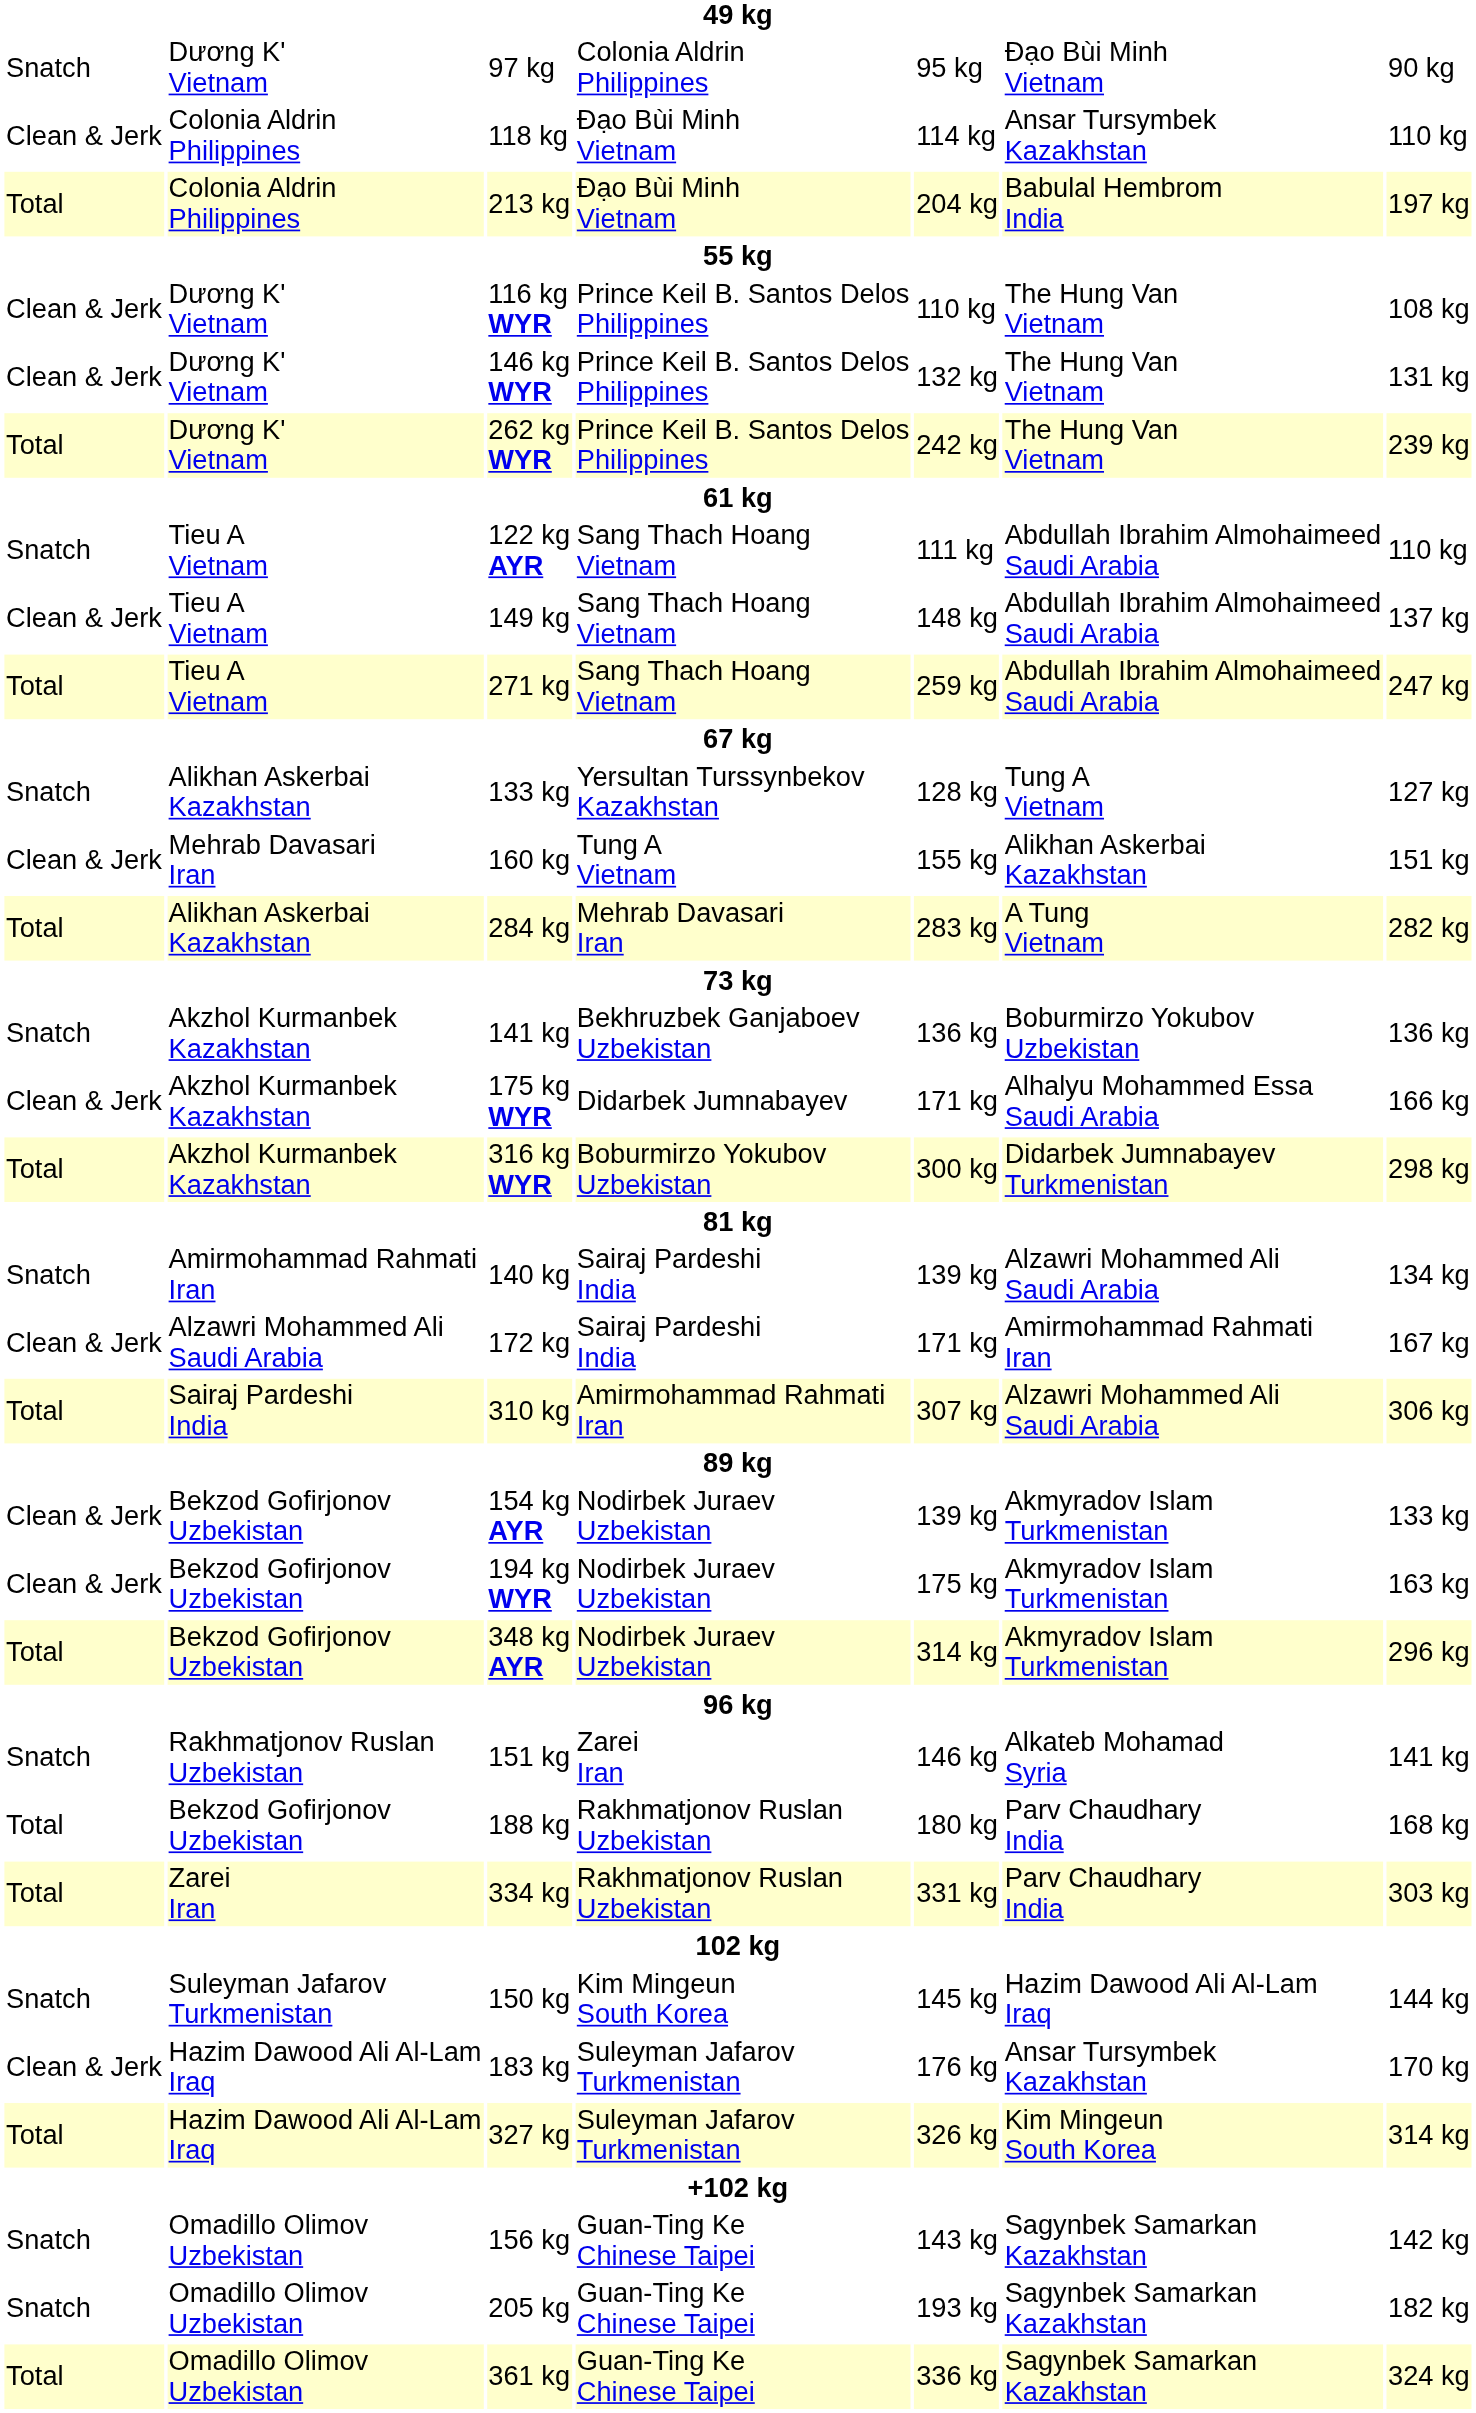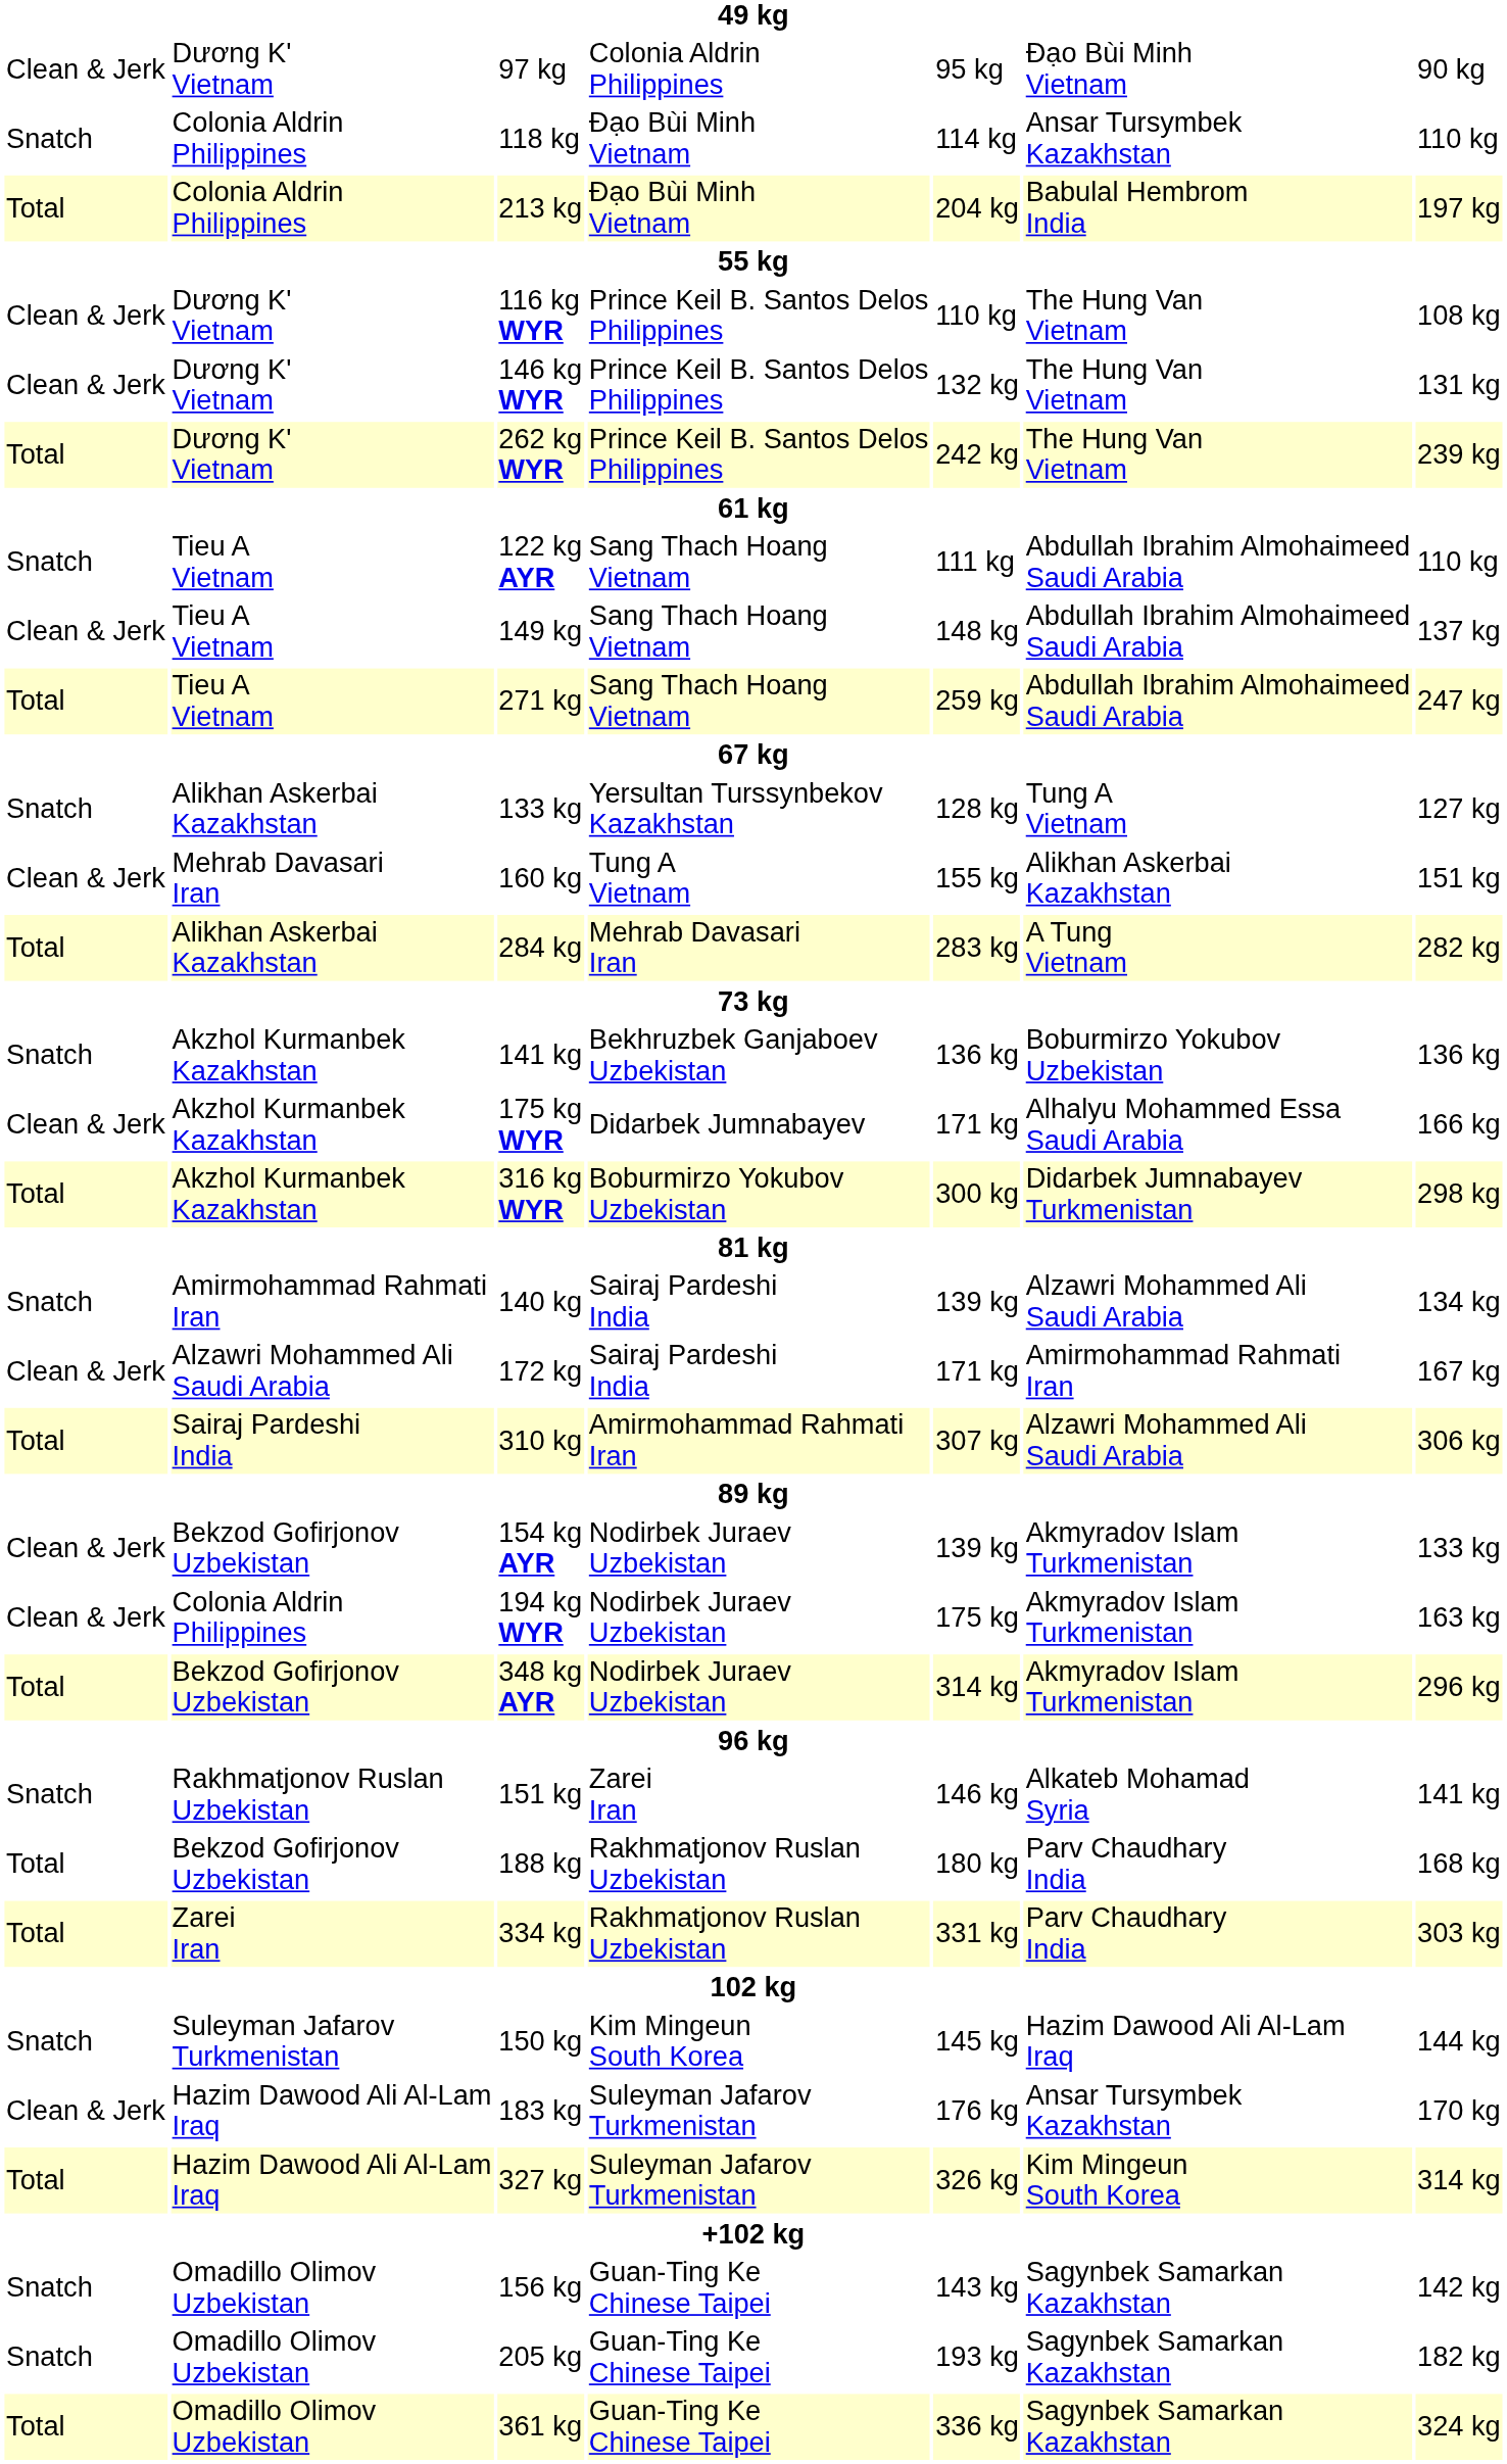97 kg | column 1: Snatch -> Clean & Jerk
118 kg | column 1: Clean & Jerk -> Snatch
194 kg WYR | column 2: Bekzod Gofirjonov Uzbekistan -> Colonia Aldrin Philippines
